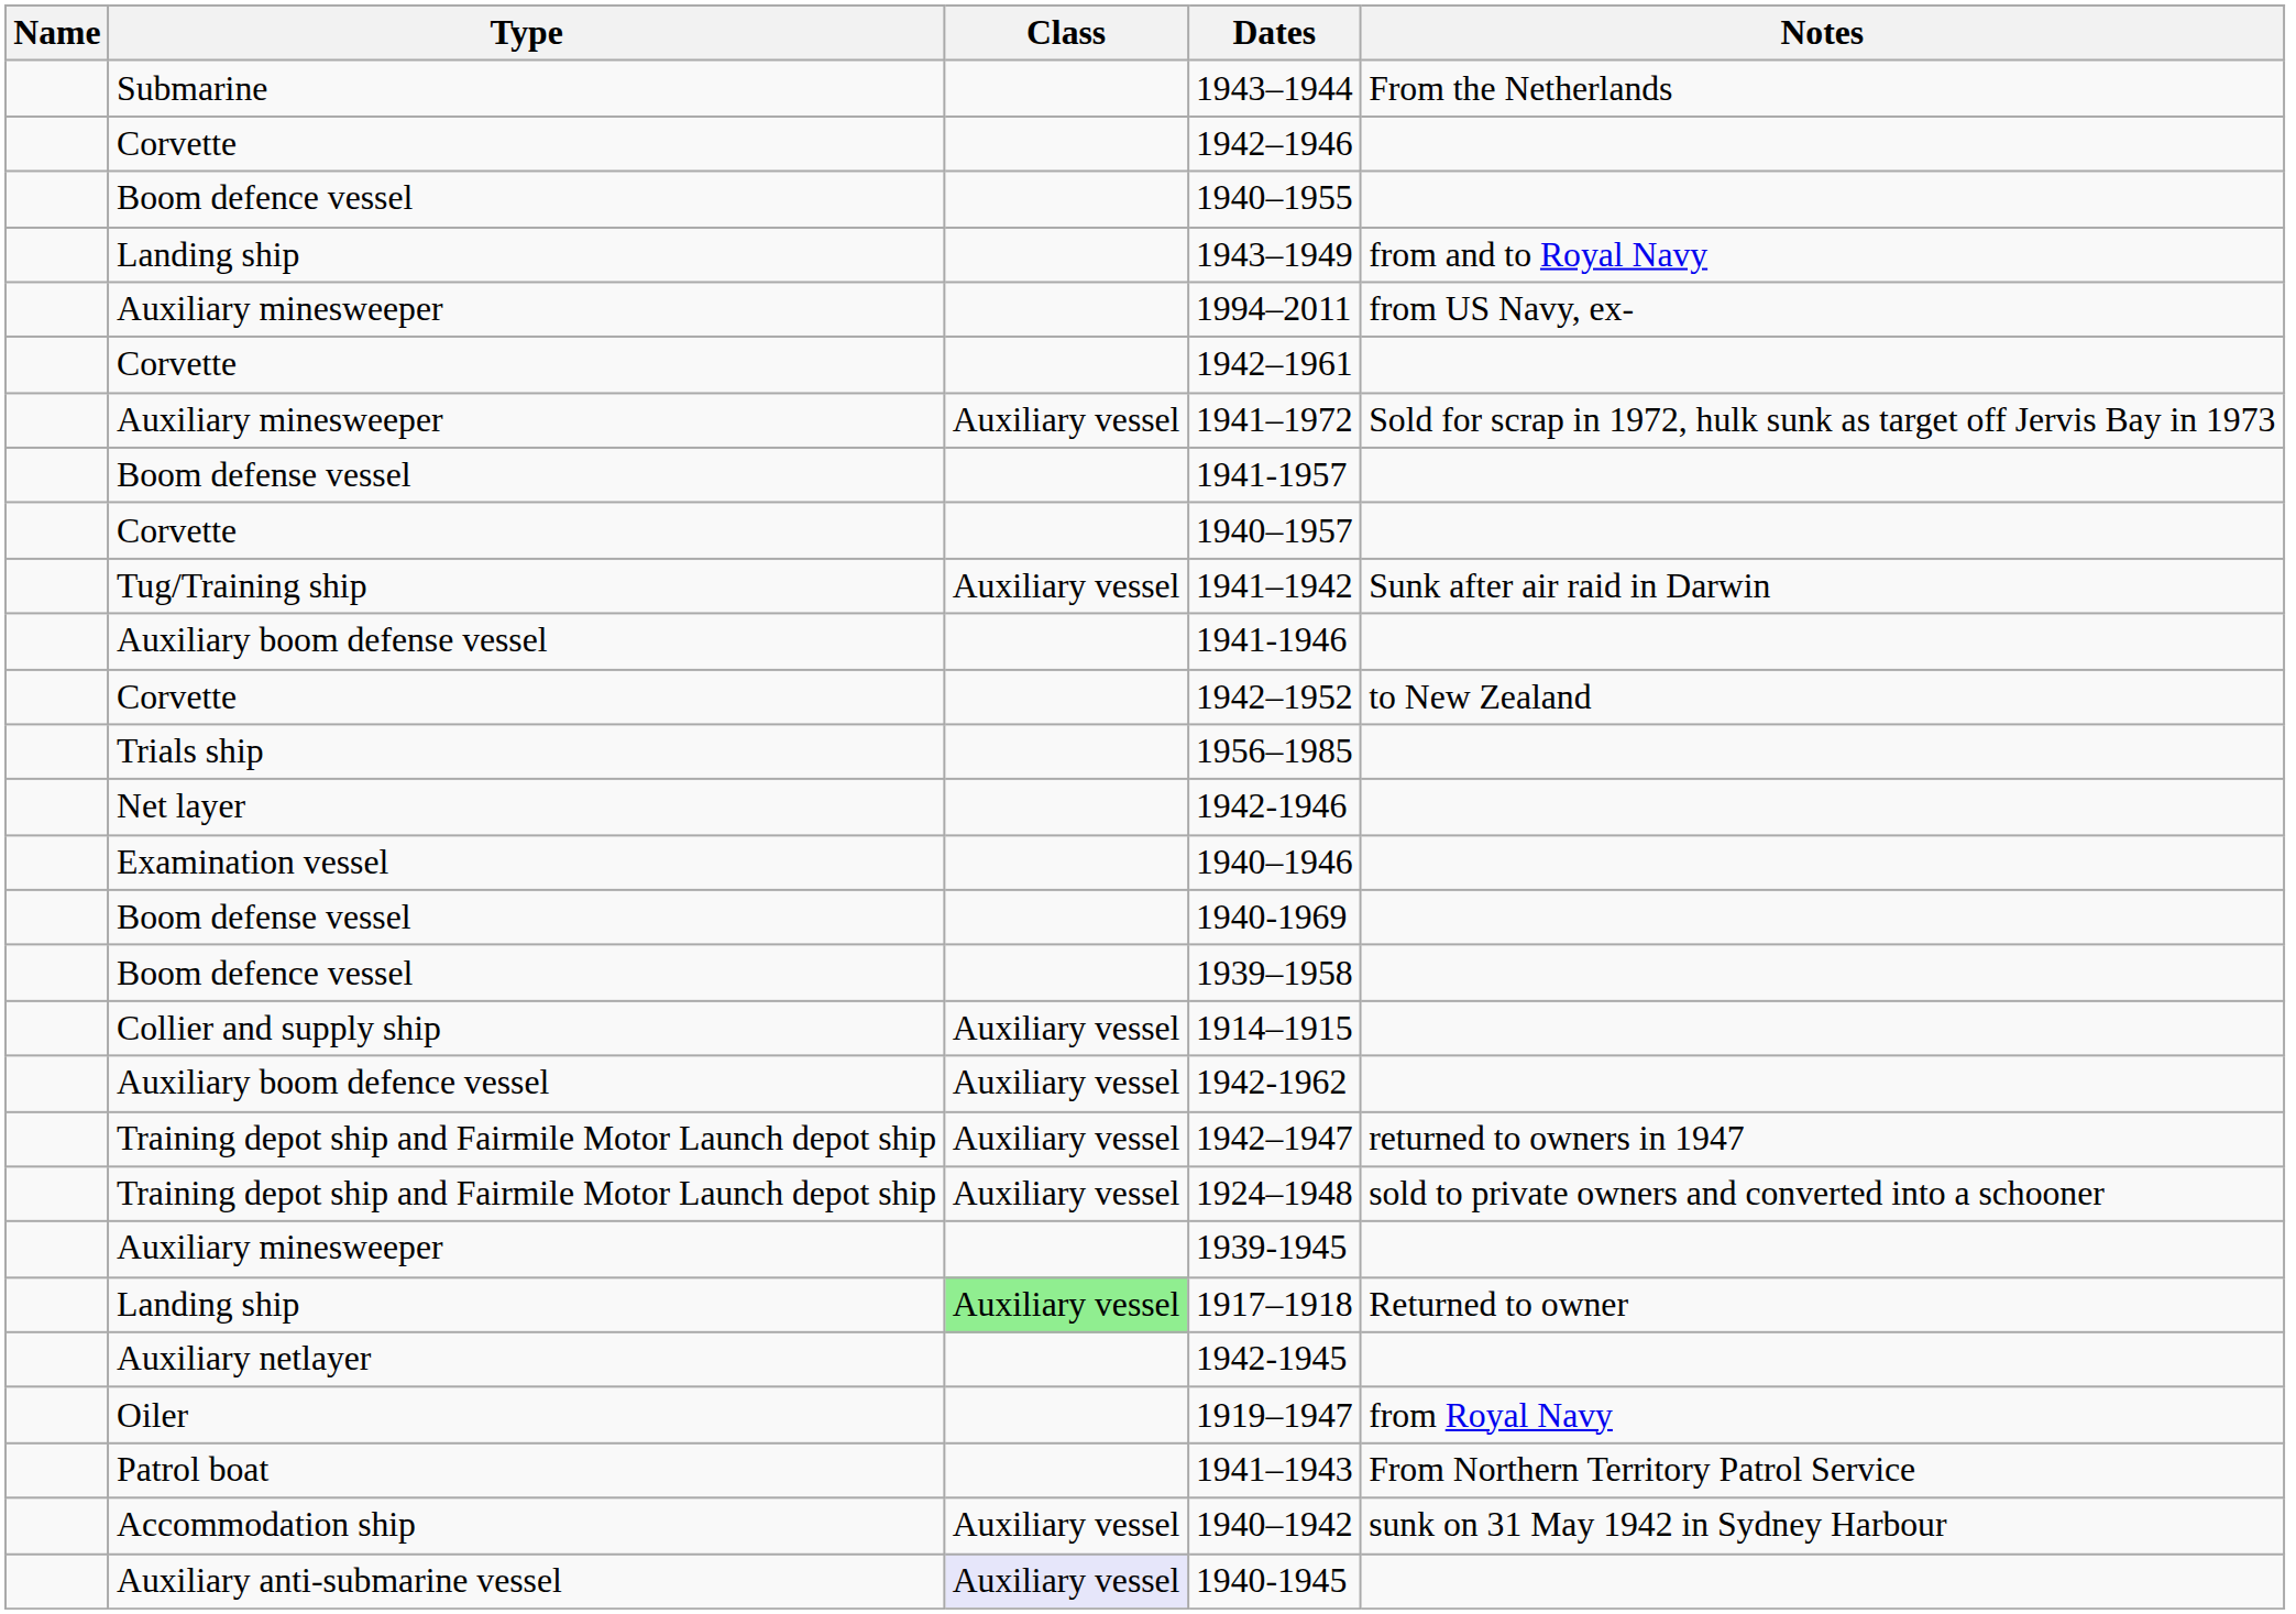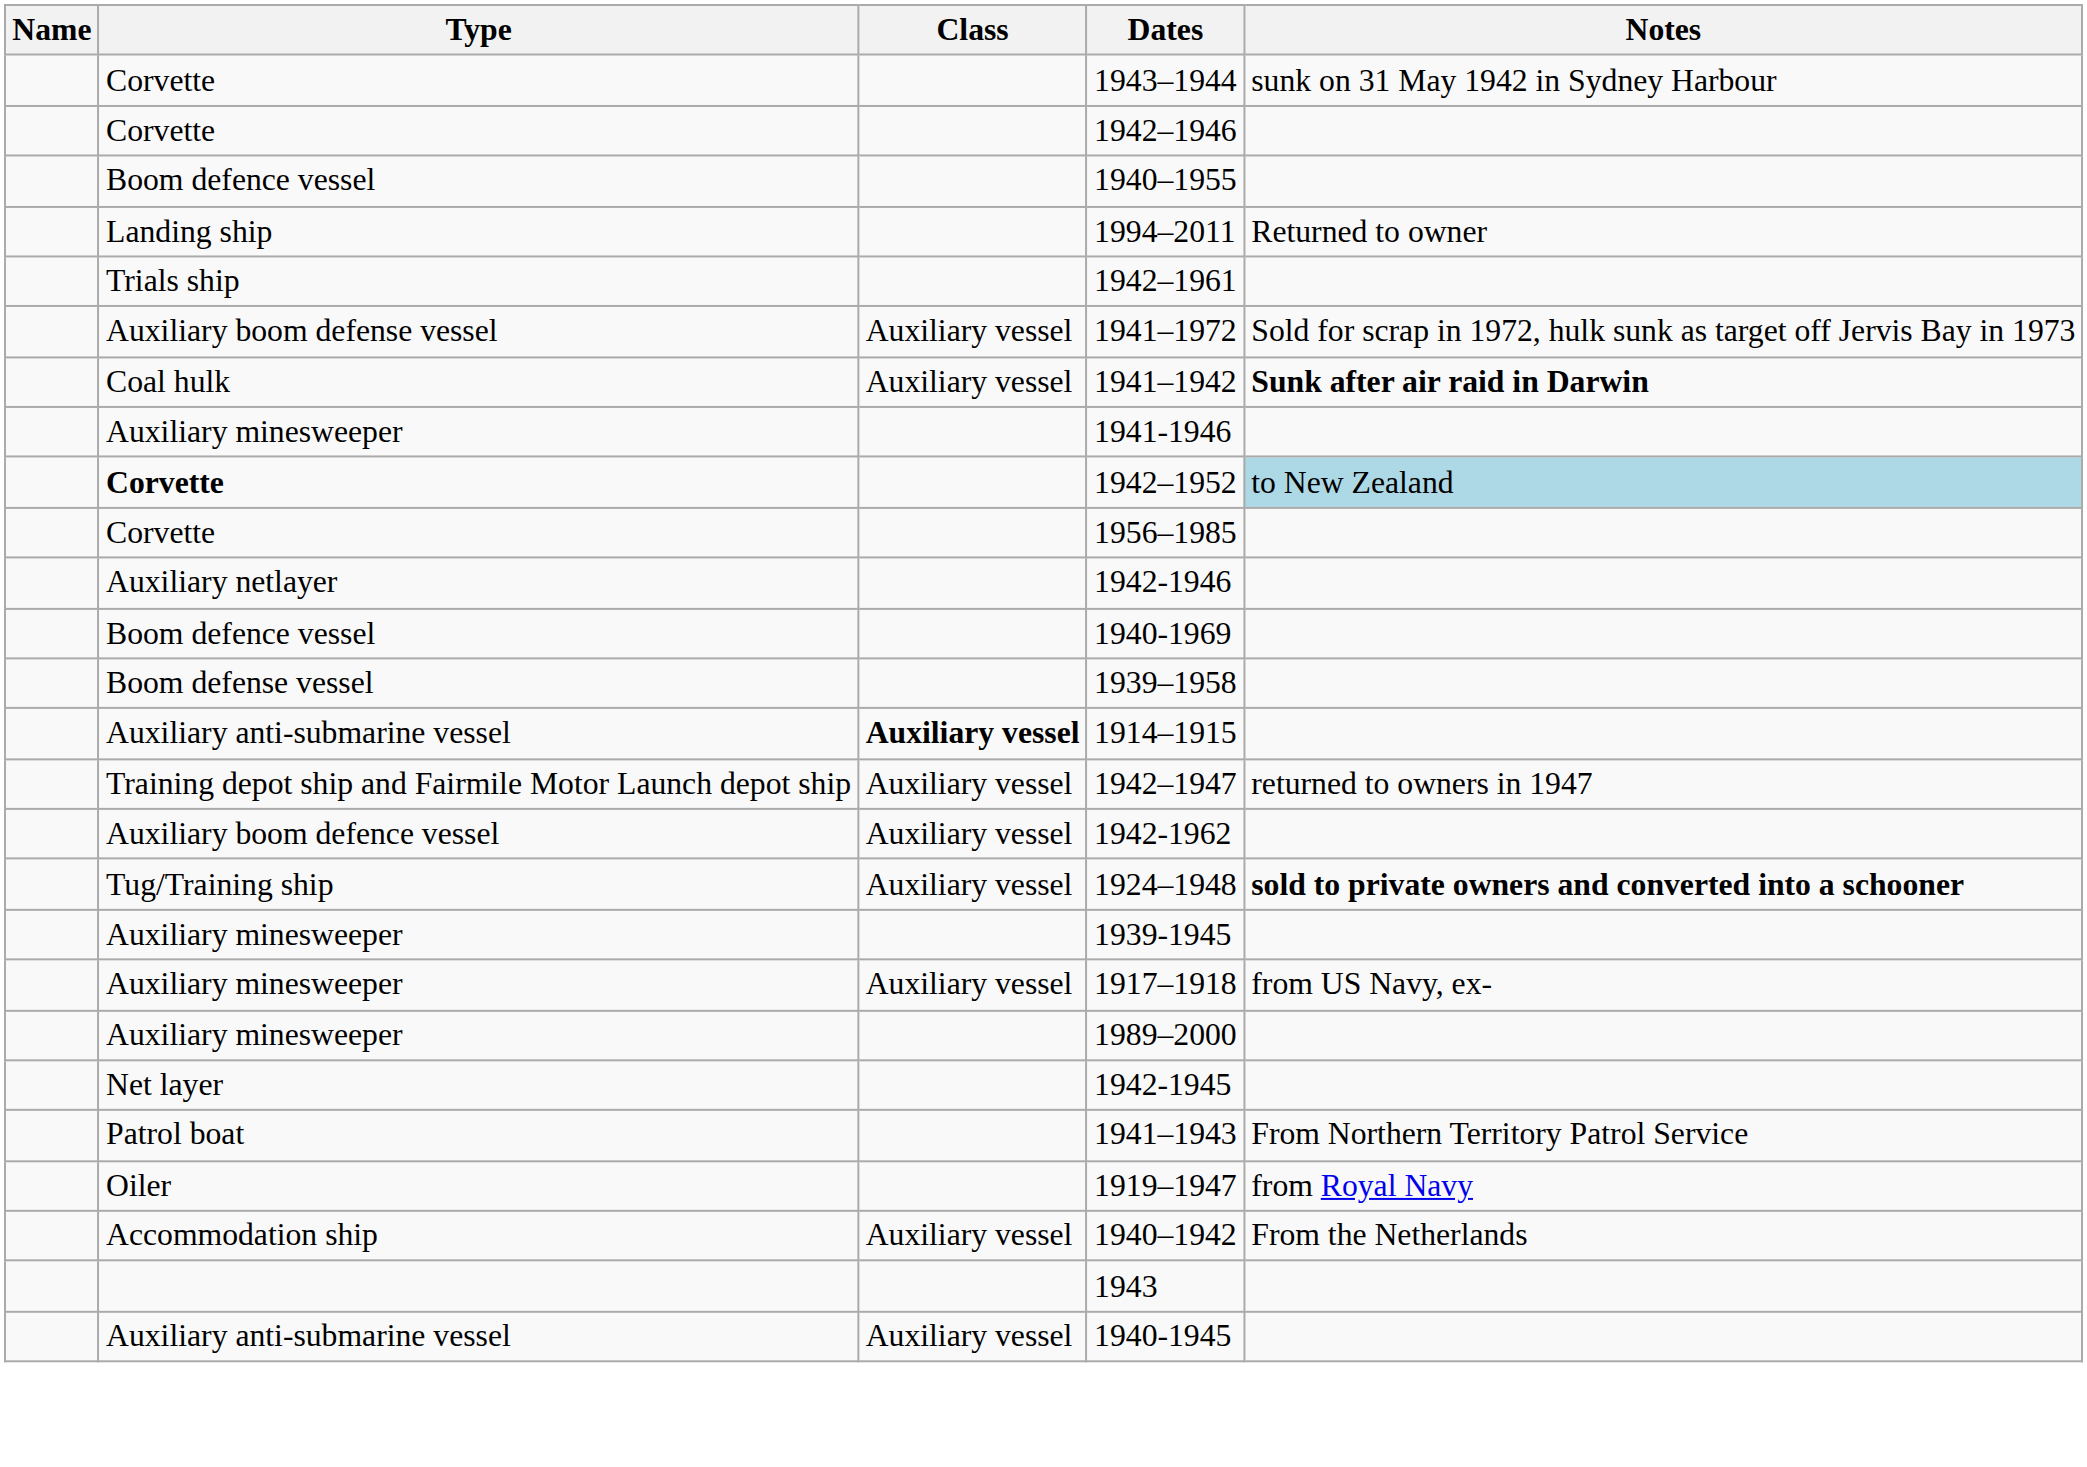1943–1944 | Type: Submarine -> Corvette
1943–1944 | Notes: From the Netherlands -> sunk on 31 May 1942 in Sydney Harbour
- row: Landing ship | 1943–1949 | from and to Royal Navy
1994–2011 | Type: Auxiliary minesweeper -> Landing ship
1994–2011 | Notes: from US Navy, ex- -> Returned to owner
1942–1961 | Type: Corvette -> Trials ship
1941–1972 | Type: Auxiliary minesweeper -> Auxiliary boom defense vessel
- row: Boom defense vessel | 1941-1957
- row: Corvette | 1940–1957
1941–1942 | Type: Tug/Training ship -> Coal hulk
1941–1942 | Notes: normal -> bold
1941-1946 | Type: Auxiliary boom defense vessel -> Auxiliary minesweeper
1942–1952 | Type: normal -> bold
1942–1952 | Notes: no background -> lightblue background
1956–1985 | Type: Trials ship -> Corvette
1942-1946 | Type: Net layer -> Auxiliary netlayer
- row: Examination vessel | 1940–1946
1940-1969 | Type: Boom defense vessel -> Boom defence vessel
1939–1958 | Type: Boom defence vessel -> Boom defense vessel
1914–1915 | Type: Collier and supply ship -> Auxiliary anti-submarine vessel
1914–1915 | Class: normal -> bold
rows swapped: 1942-1962 <-> 1942–1947
1924–1948 | Type: Training depot ship and Fairmile Motor Launch depot ship -> Tug/Training ship
1924–1948 | Notes: normal -> bold
1917–1918 | Type: Landing ship -> Auxiliary minesweeper
1917–1918 | Class: lightgreen background -> no background
1917–1918 | Notes: Returned to owner -> from US Navy, ex-
+ row: Auxiliary minesweeper | 1989–2000
1942-1945 | Type: Auxiliary netlayer -> Net layer
rows swapped: 1941–1943 <-> 1919–1947
1940–1942 | Notes: sunk on 31 May 1942 in Sydney Harbour -> From the Netherlands
+ row: 1943
1940-1945 | Class: lavender background -> no background
